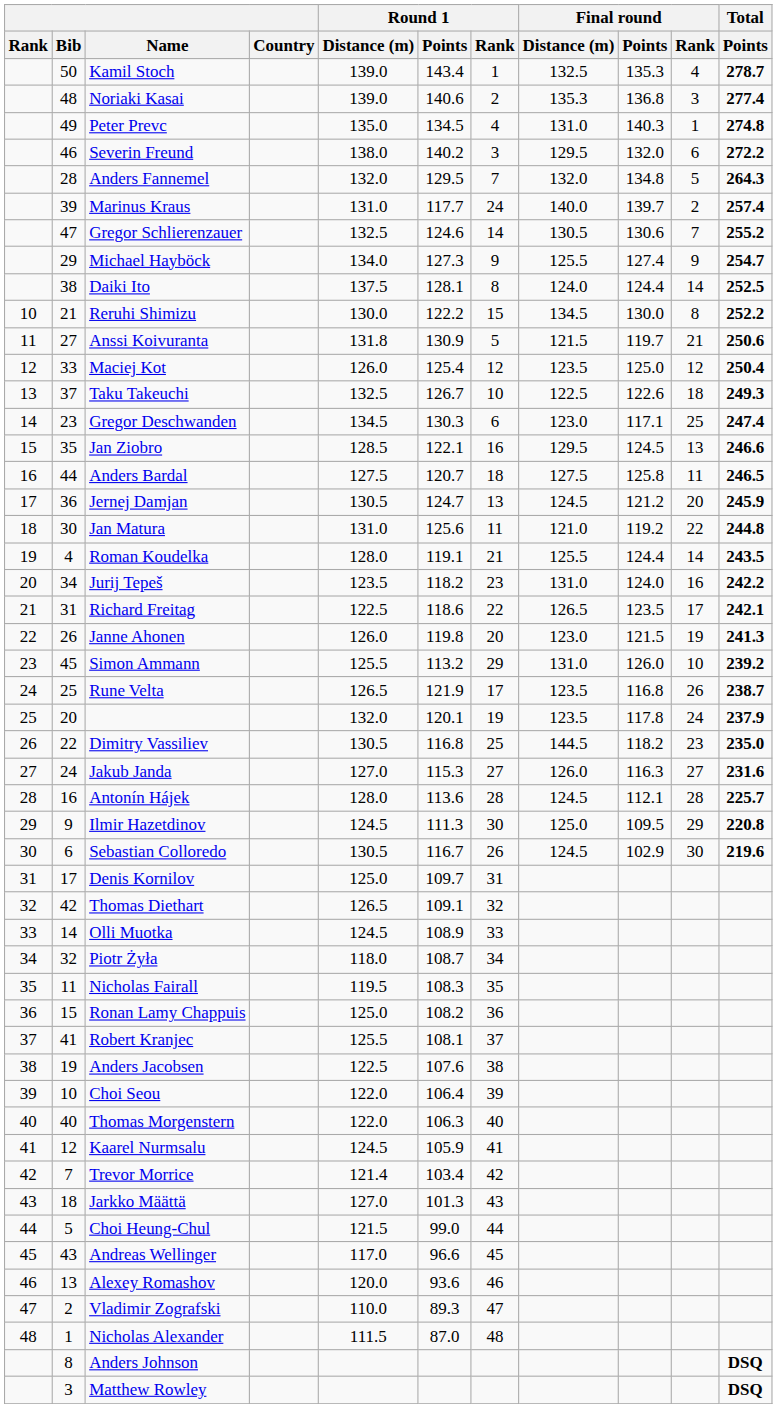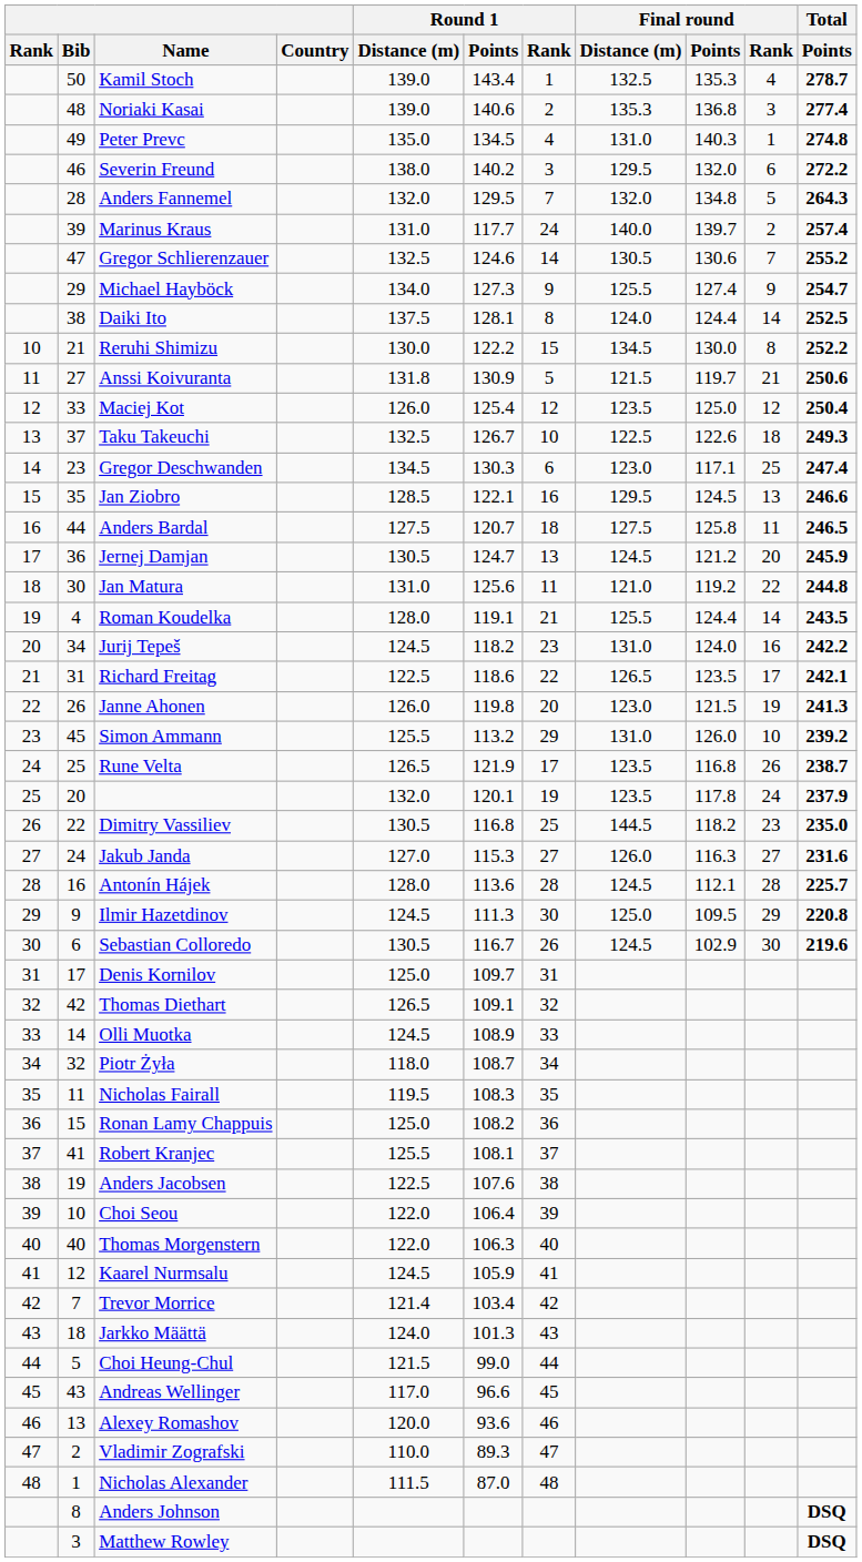Jurij Tepeš | Round 1 / Distance (m): 123.5 -> 124.5
Jarkko Määttä | Round 1 / Distance (m): 127.0 -> 124.0
